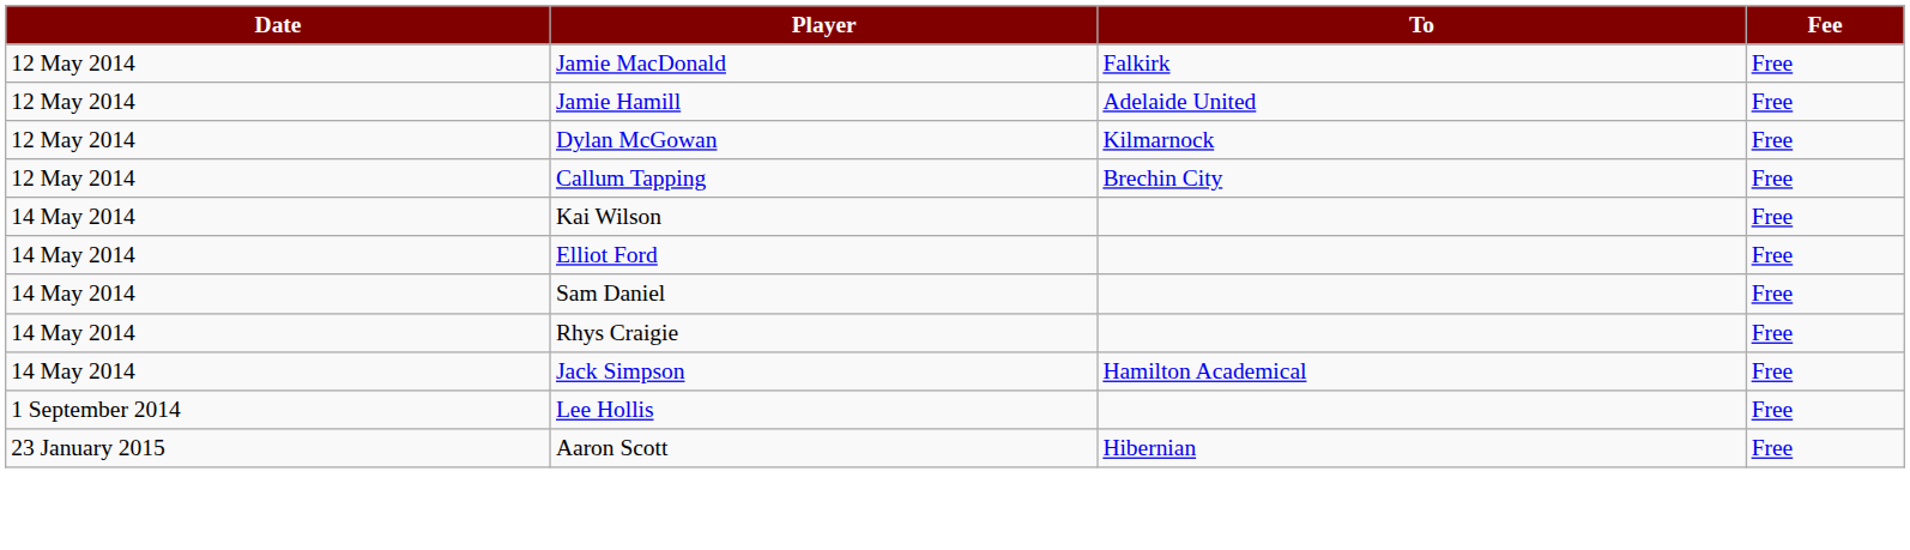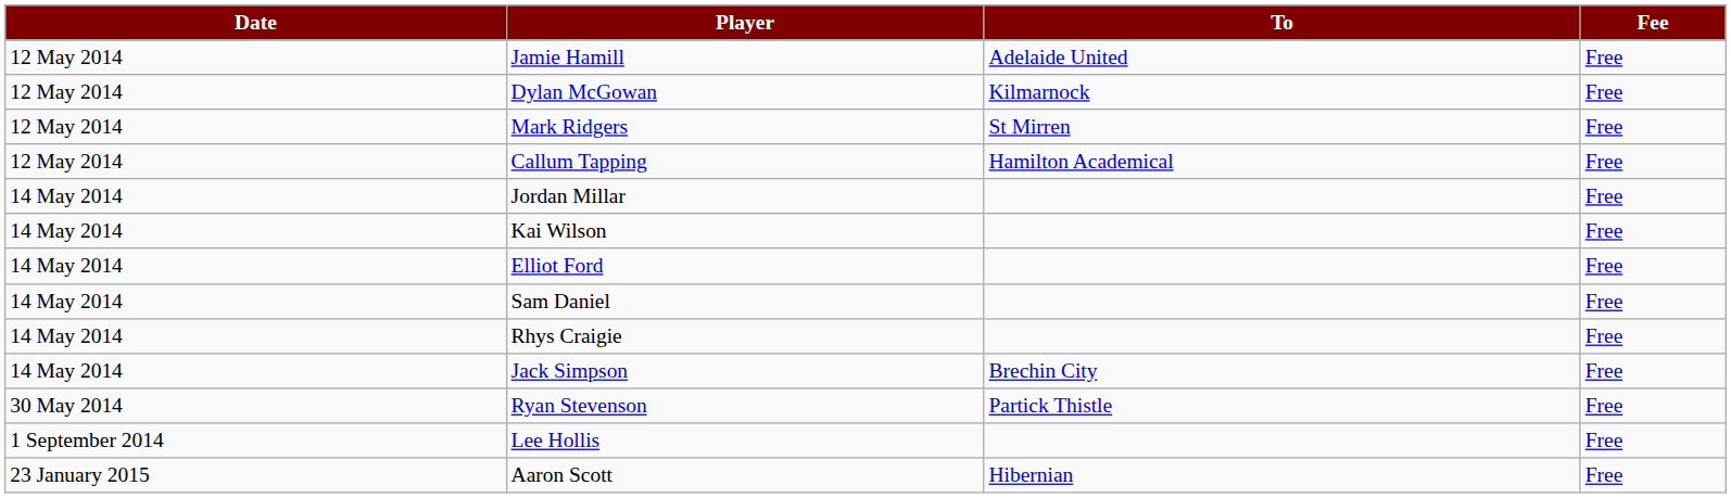- row: 12 May 2014 | Jamie MacDonald | Falkirk | Free
+ row: 12 May 2014 | Mark Ridgers | St Mirren | Free
Callum Tapping | To: Brechin City -> Hamilton Academical
+ row: 14 May 2014 | Jordan Millar | Free
Jack Simpson | To: Hamilton Academical -> Brechin City
+ row: 30 May 2014 | Ryan Stevenson | Partick Thistle | Free
